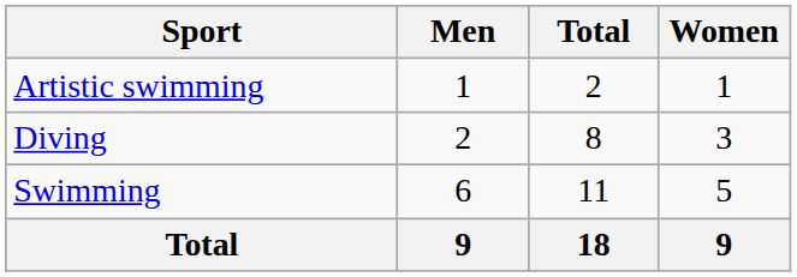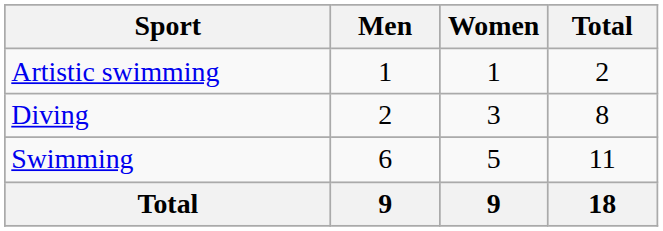columns swapped: Women <-> Total
